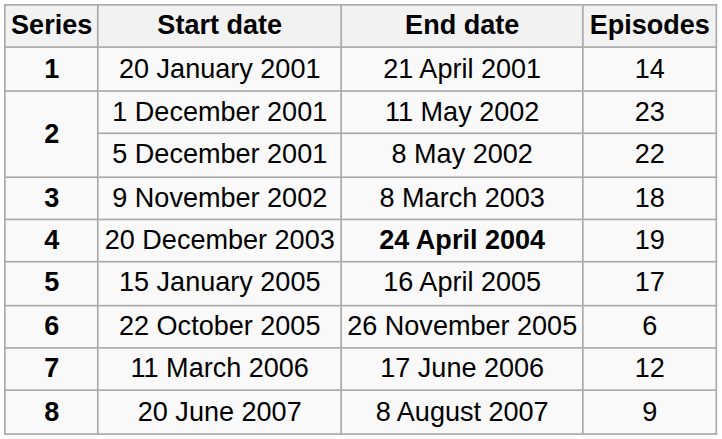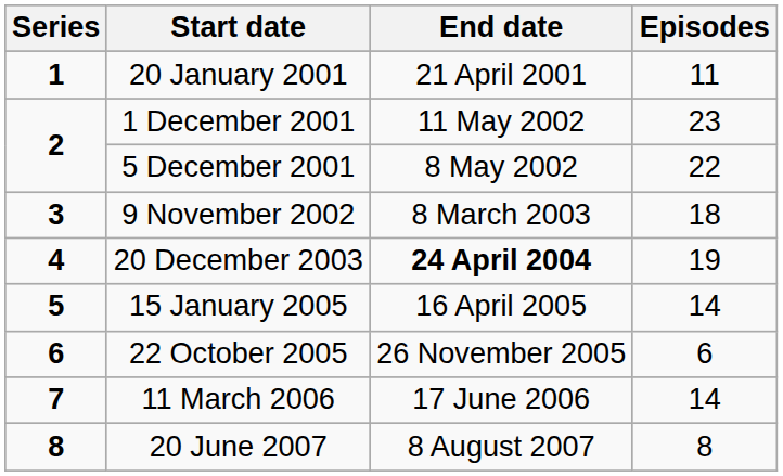20 January 2001 | Episodes: 14 -> 11
15 January 2005 | Episodes: 17 -> 14
11 March 2006 | Episodes: 12 -> 14
20 June 2007 | Episodes: 9 -> 8
